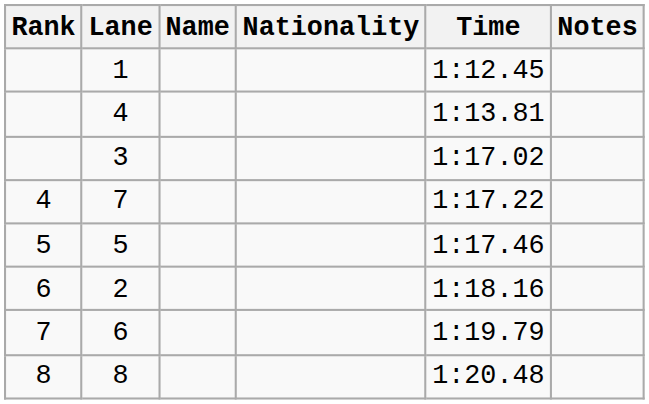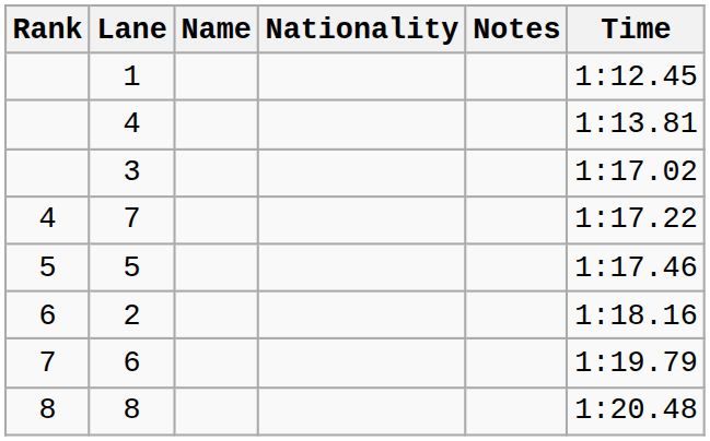columns swapped: Time <-> Notes
